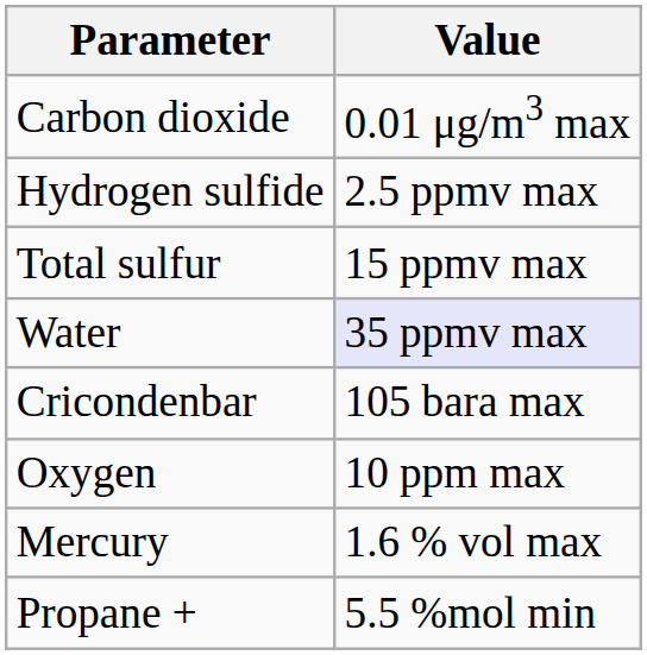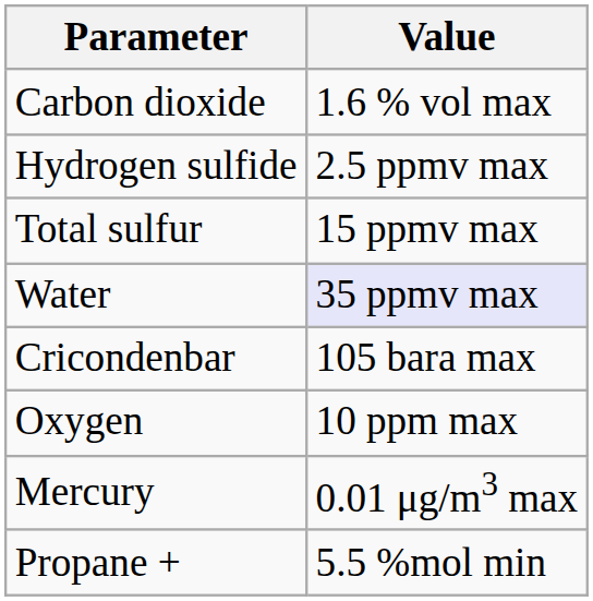Carbon dioxide | Value: 0.01 μg/m3 max -> 1.6 % vol max
Mercury | Value: 1.6 % vol max -> 0.01 μg/m3 max
